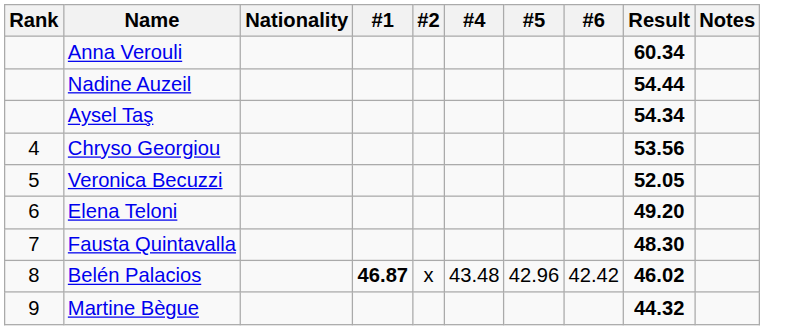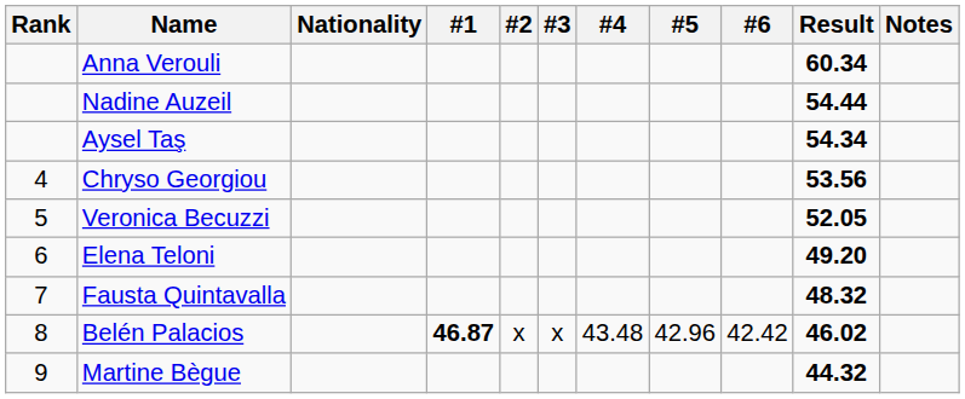+ column: #3 | x
Fausta Quintavalla | Result: 48.30 -> 48.32
